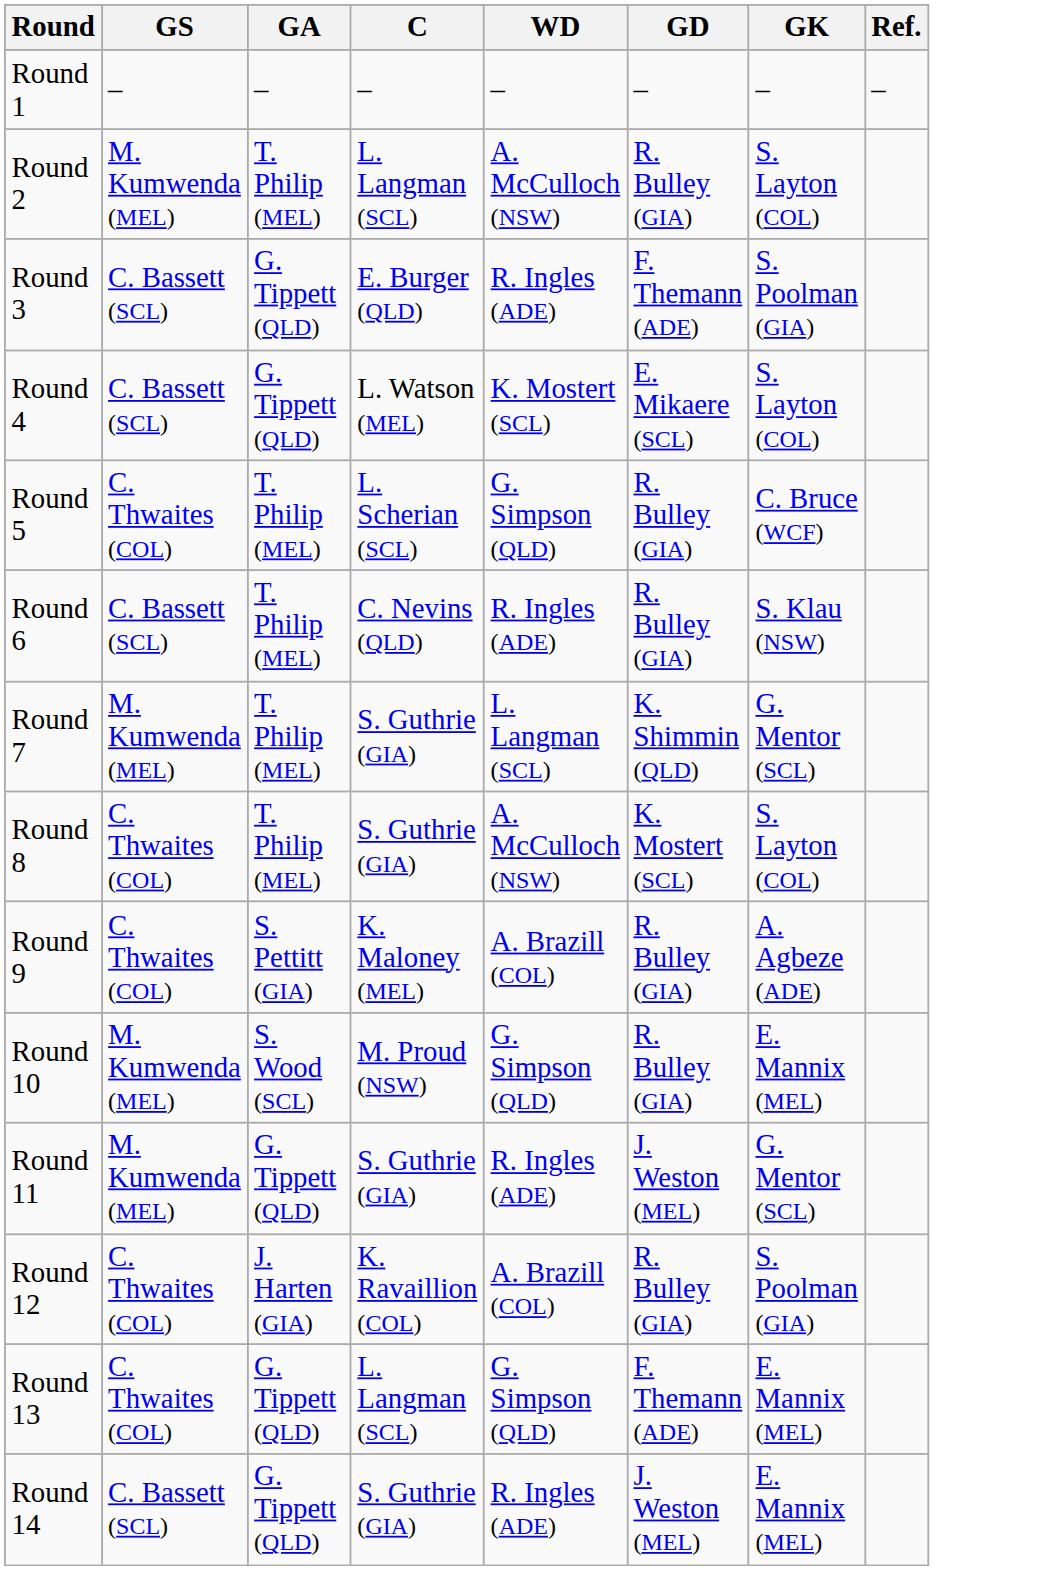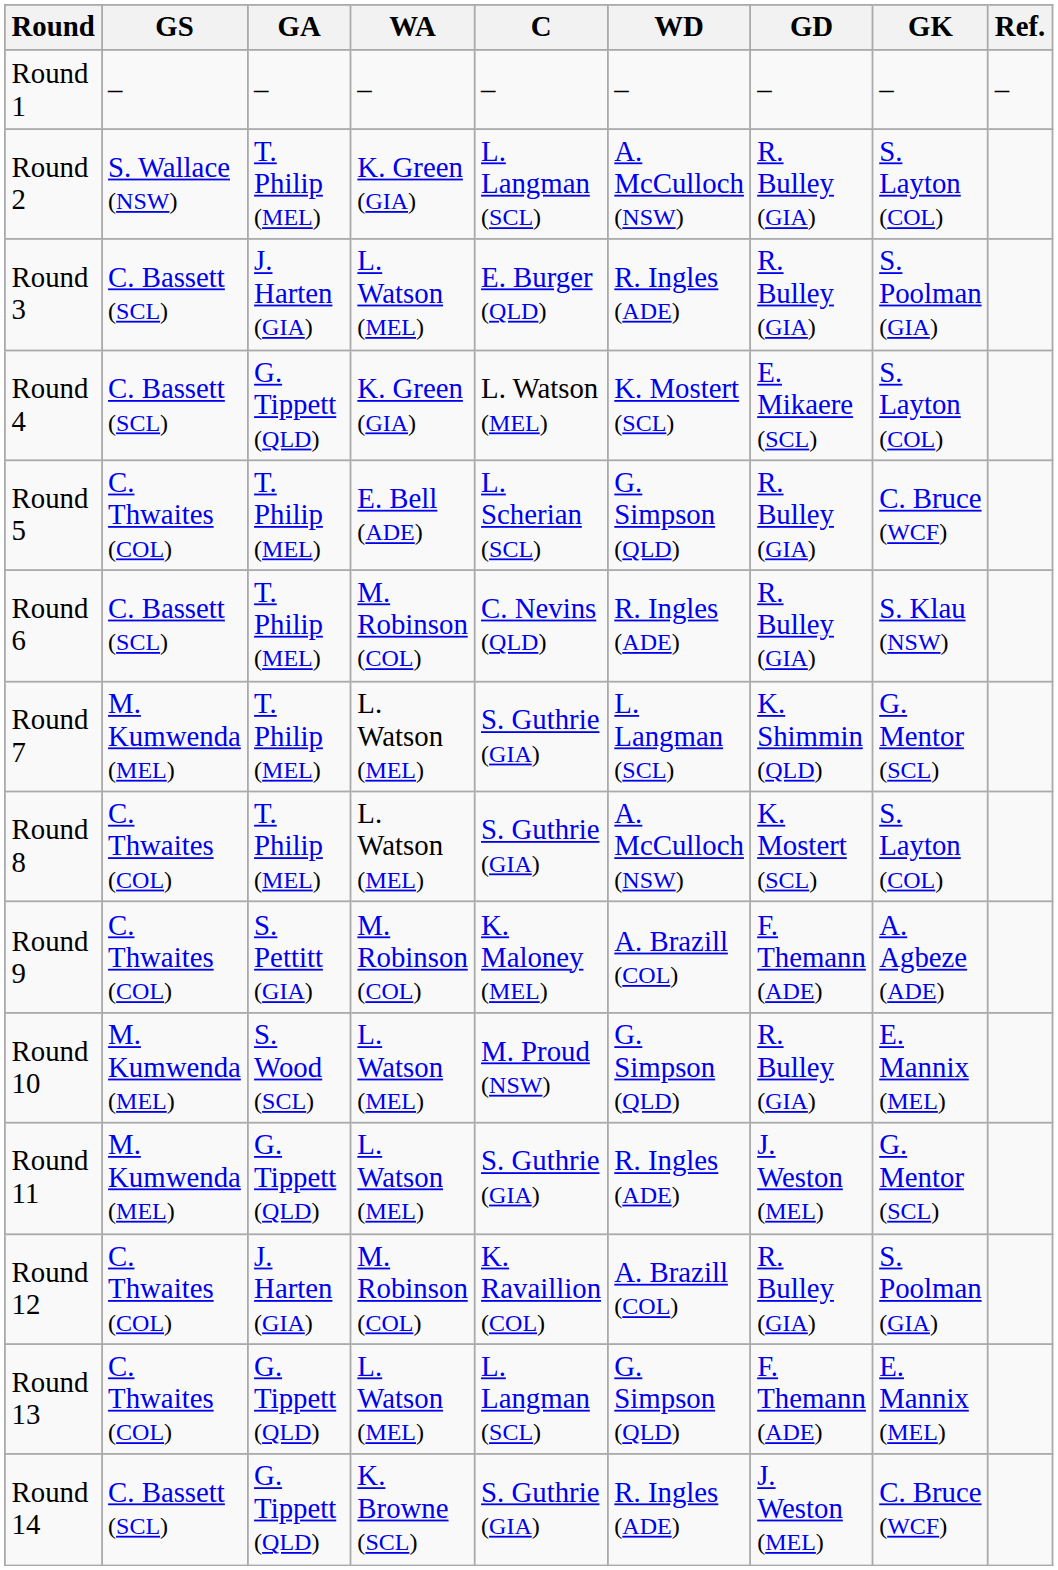+ column: WA | – | K. Green (GIA) | L. Watson (MEL) | K. Green (GIA) | E. Bell (ADE) | M. Robinson (COL) | L. Watson (MEL) | L. Watson (MEL) | M. Robinson (COL) | L. Watson (MEL) | L. Watson (MEL) | M. Robinson (COL) | L. Watson (MEL) | K. Browne (SCL)
Round 2 | GS: M. Kumwenda (MEL) -> S. Wallace (NSW)
Round 3 | GA: G. Tippett (QLD) -> J. Harten (GIA)
Round 3 | GD: F. Themann (ADE) -> R. Bulley (GIA)
Round 9 | GD: R. Bulley (GIA) -> F. Themann (ADE)
Round 14 | GK: E. Mannix (MEL) -> C. Bruce (WCF)
